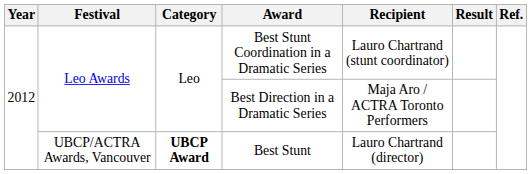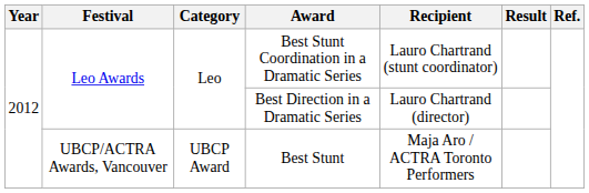Best Direction in a Dramatic Series | Recipient: Maja Aro / ACTRA Toronto Performers -> Lauro Chartrand (director)
Best Stunt | Category: bold -> normal
Best Stunt | Recipient: Lauro Chartrand (director) -> Maja Aro / ACTRA Toronto Performers
